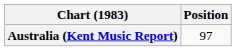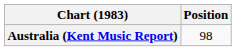Australia (Kent Music Report) | Position: 97 -> 98
